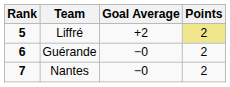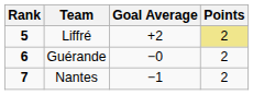Nantes | Goal Average: −0 -> −1
